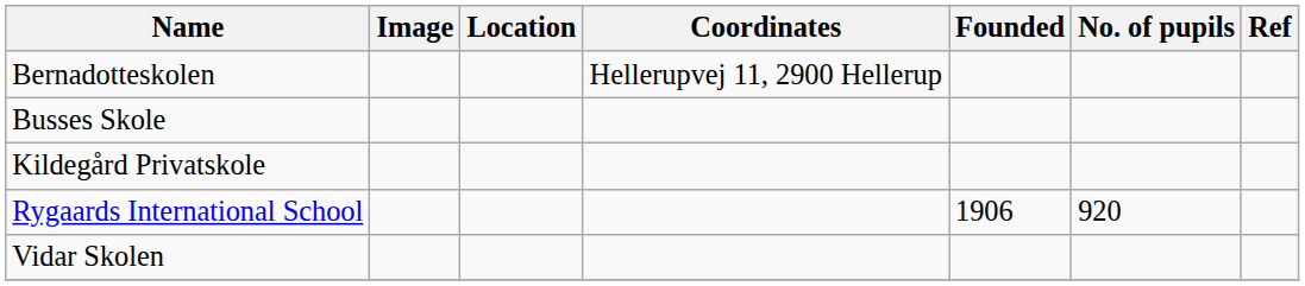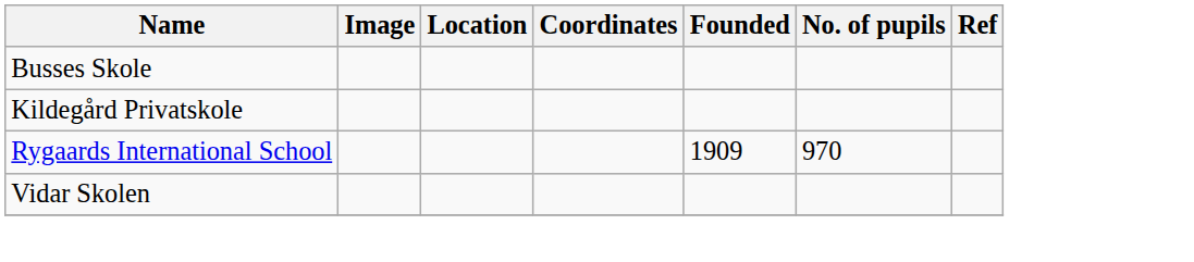- row: Bernadotteskolen | Hellerupvej 11, 2900 Hellerup
Rygaards International School | Founded: 1906 -> 1909
Rygaards International School | No. of pupils: 920 -> 970
